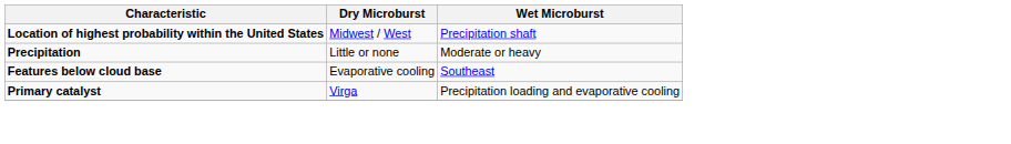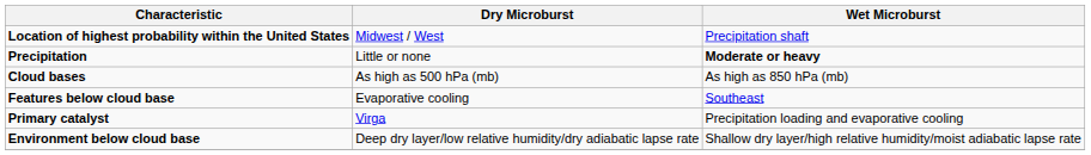Precipitation | Wet Microburst: normal -> bold
+ row: Cloud bases | As high as 500 hPa (mb) | As high as 850 hPa (mb)
+ row: Environment below cloud base | Deep dry layer/low relative humidity/dry adiabatic lapse rate | Shallow dry layer/high relative humidity/moist adiabatic lapse rate
